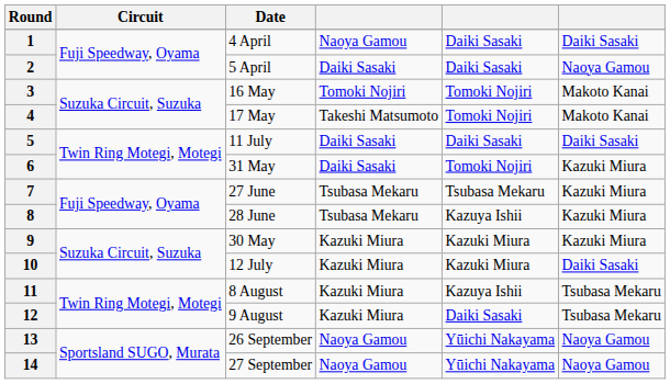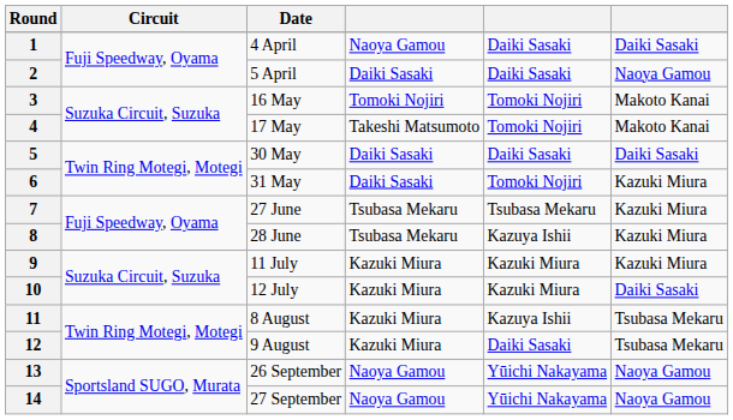5 | Date: 11 July -> 30 May
9 | Date: 30 May -> 11 July
